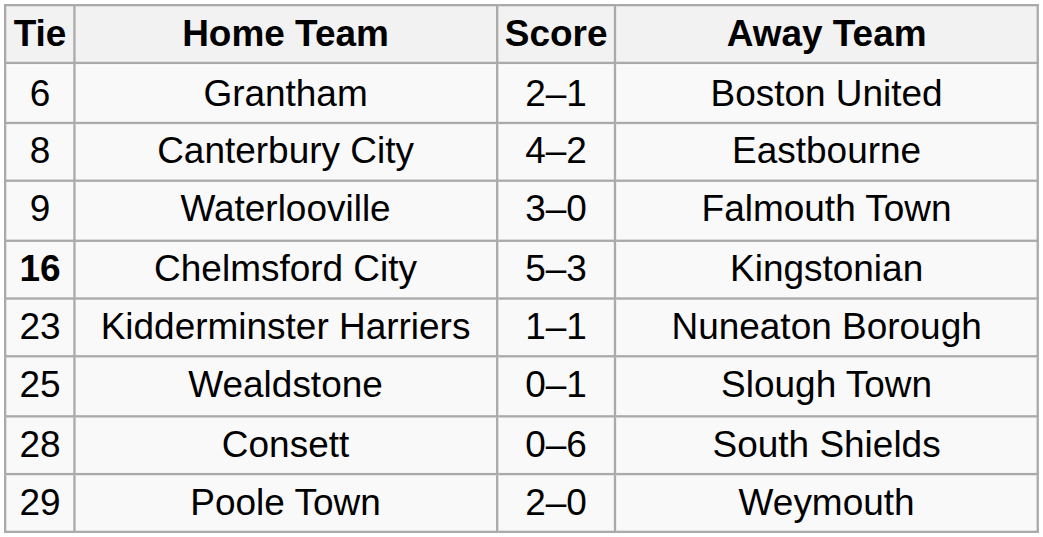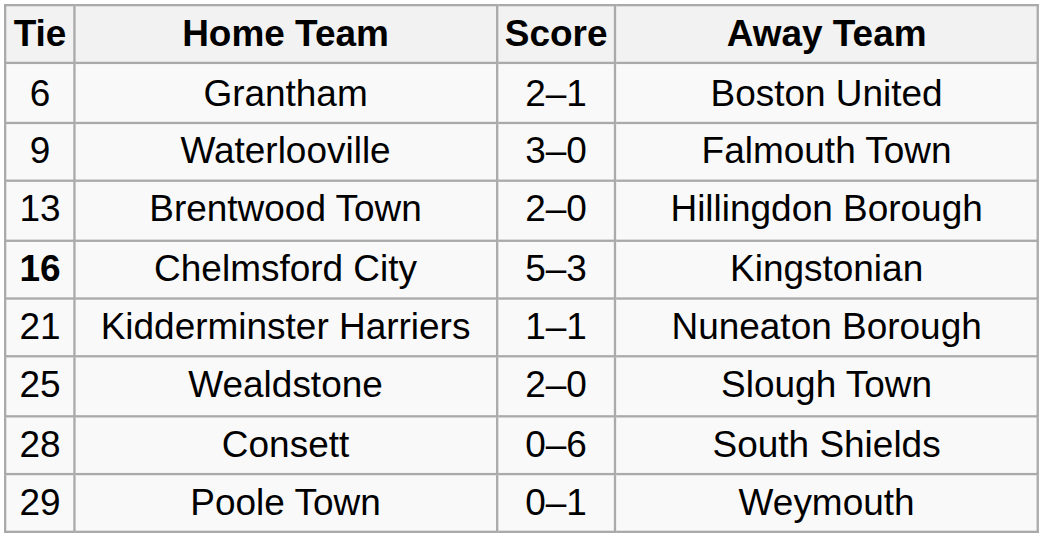- row: 8 | Canterbury City | 4–2 | Eastbourne
+ row: 13 | Brentwood Town | 2–0 | Hillingdon Borough
Kidderminster Harriers | Tie: 23 -> 21
Wealdstone | Score: 0–1 -> 2–0
Poole Town | Score: 2–0 -> 0–1
